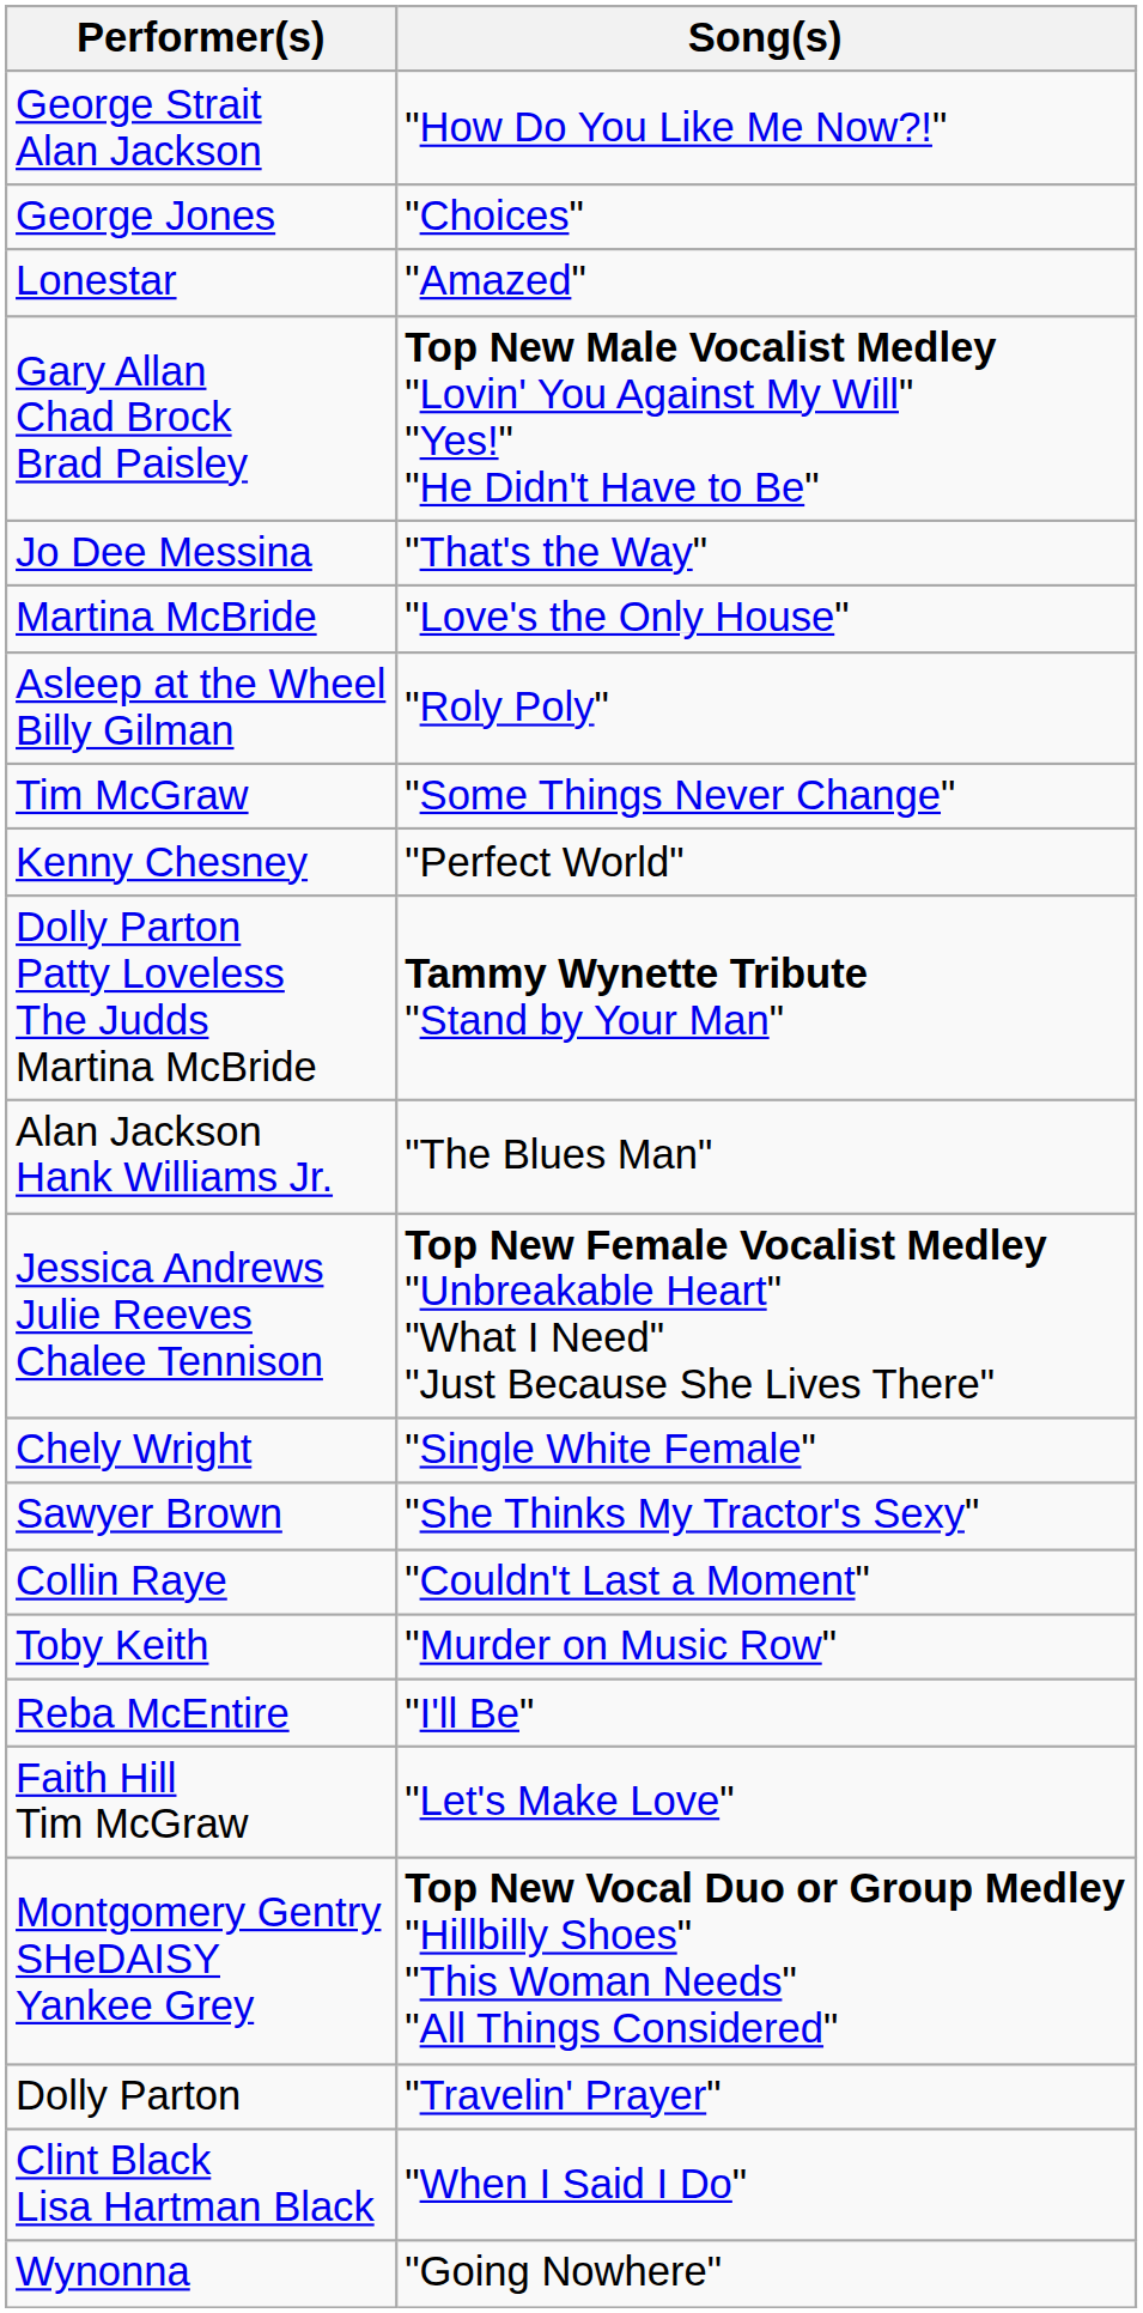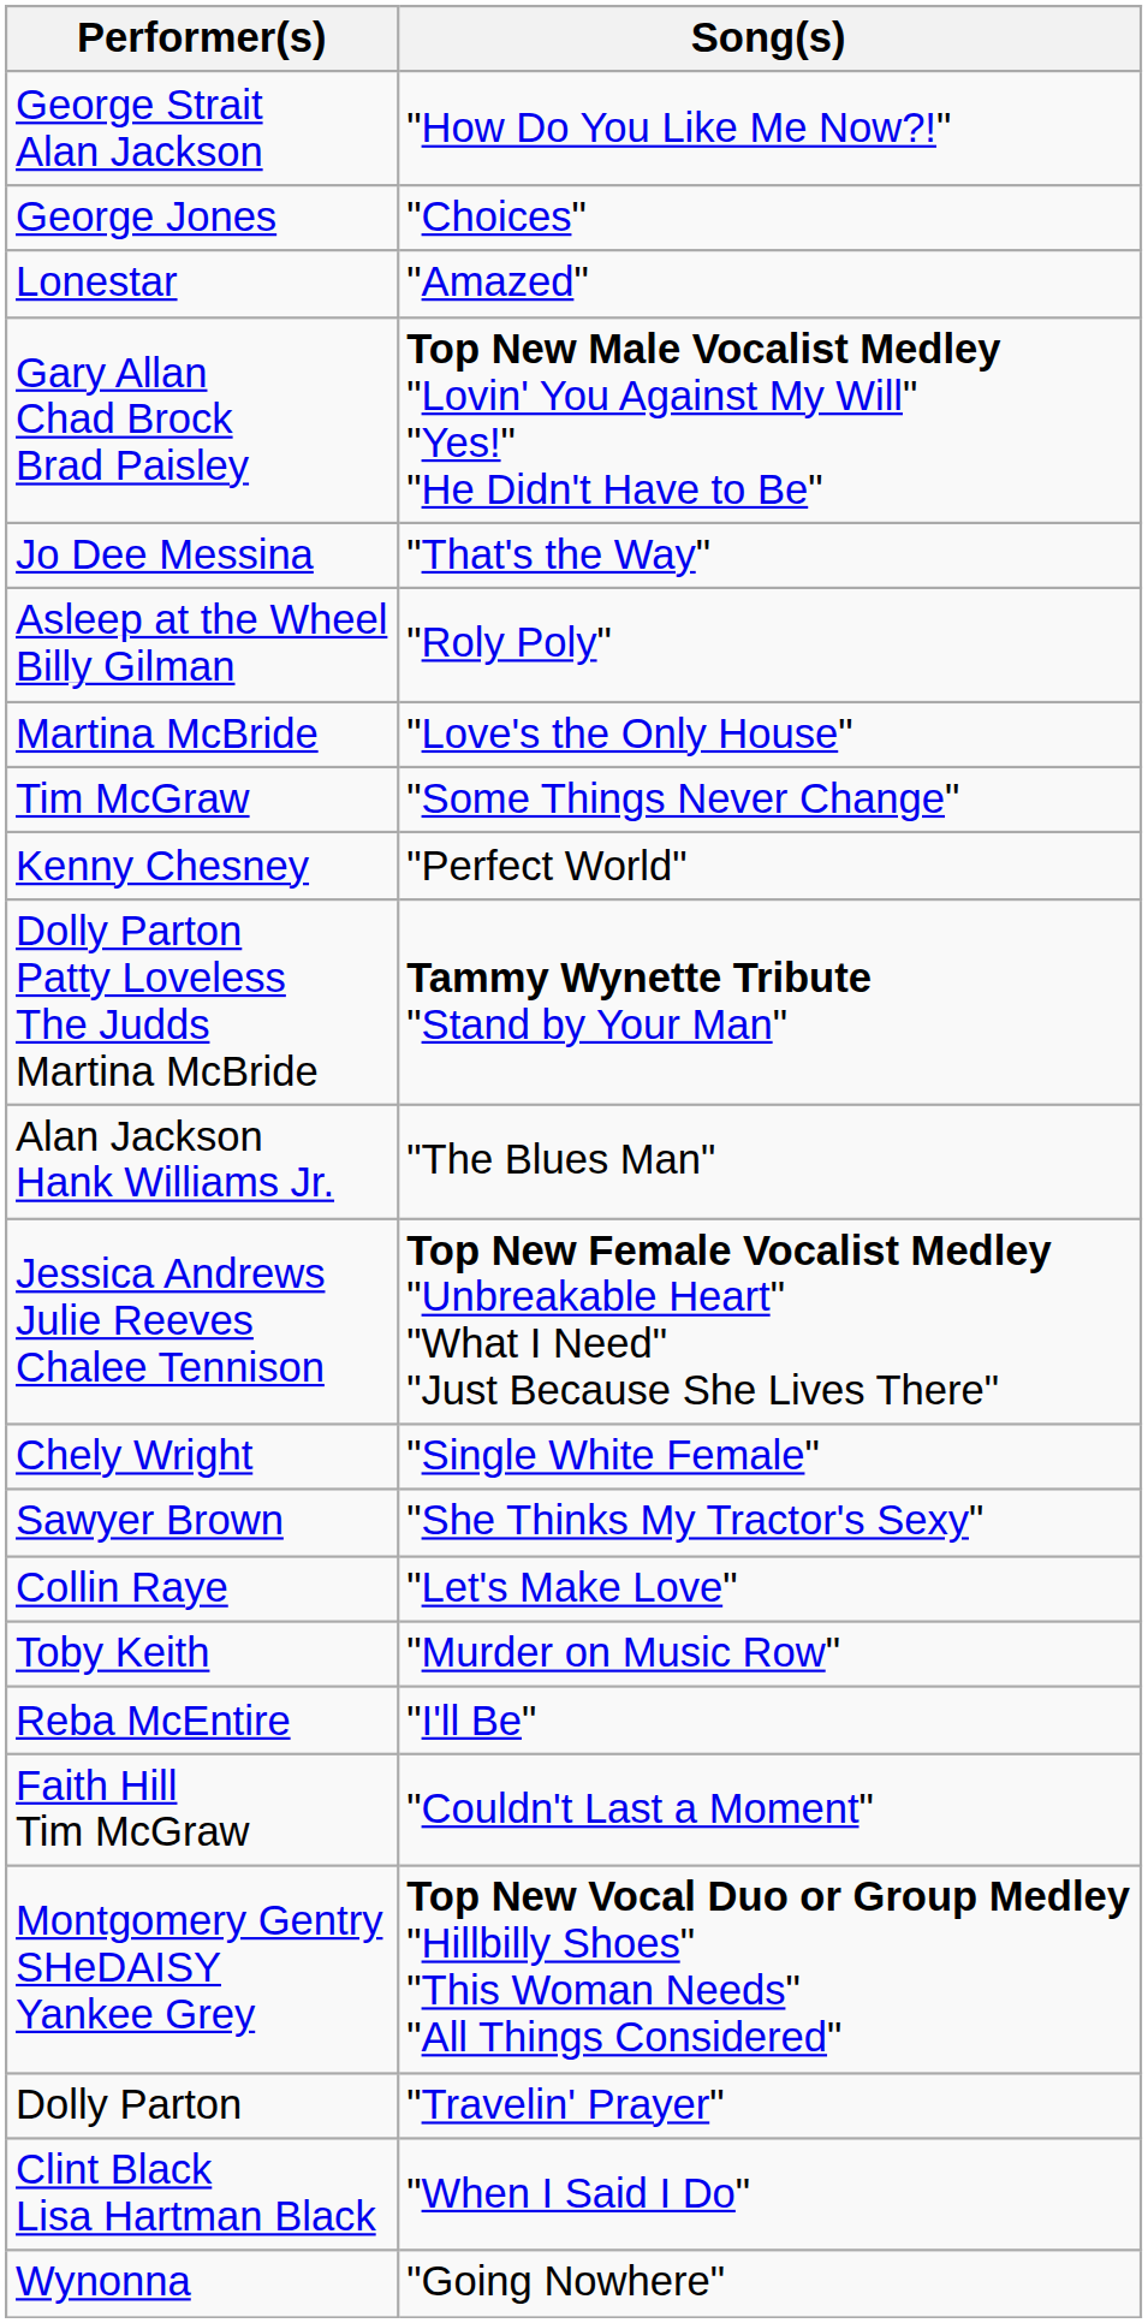rows swapped: Asleep at the Wheel Billy Gilman <-> Martina McBride
Collin Raye | Song(s): "Couldn't Last a Moment" -> "Let's Make Love"
Faith Hill Tim McGraw | Song(s): "Let's Make Love" -> "Couldn't Last a Moment"
